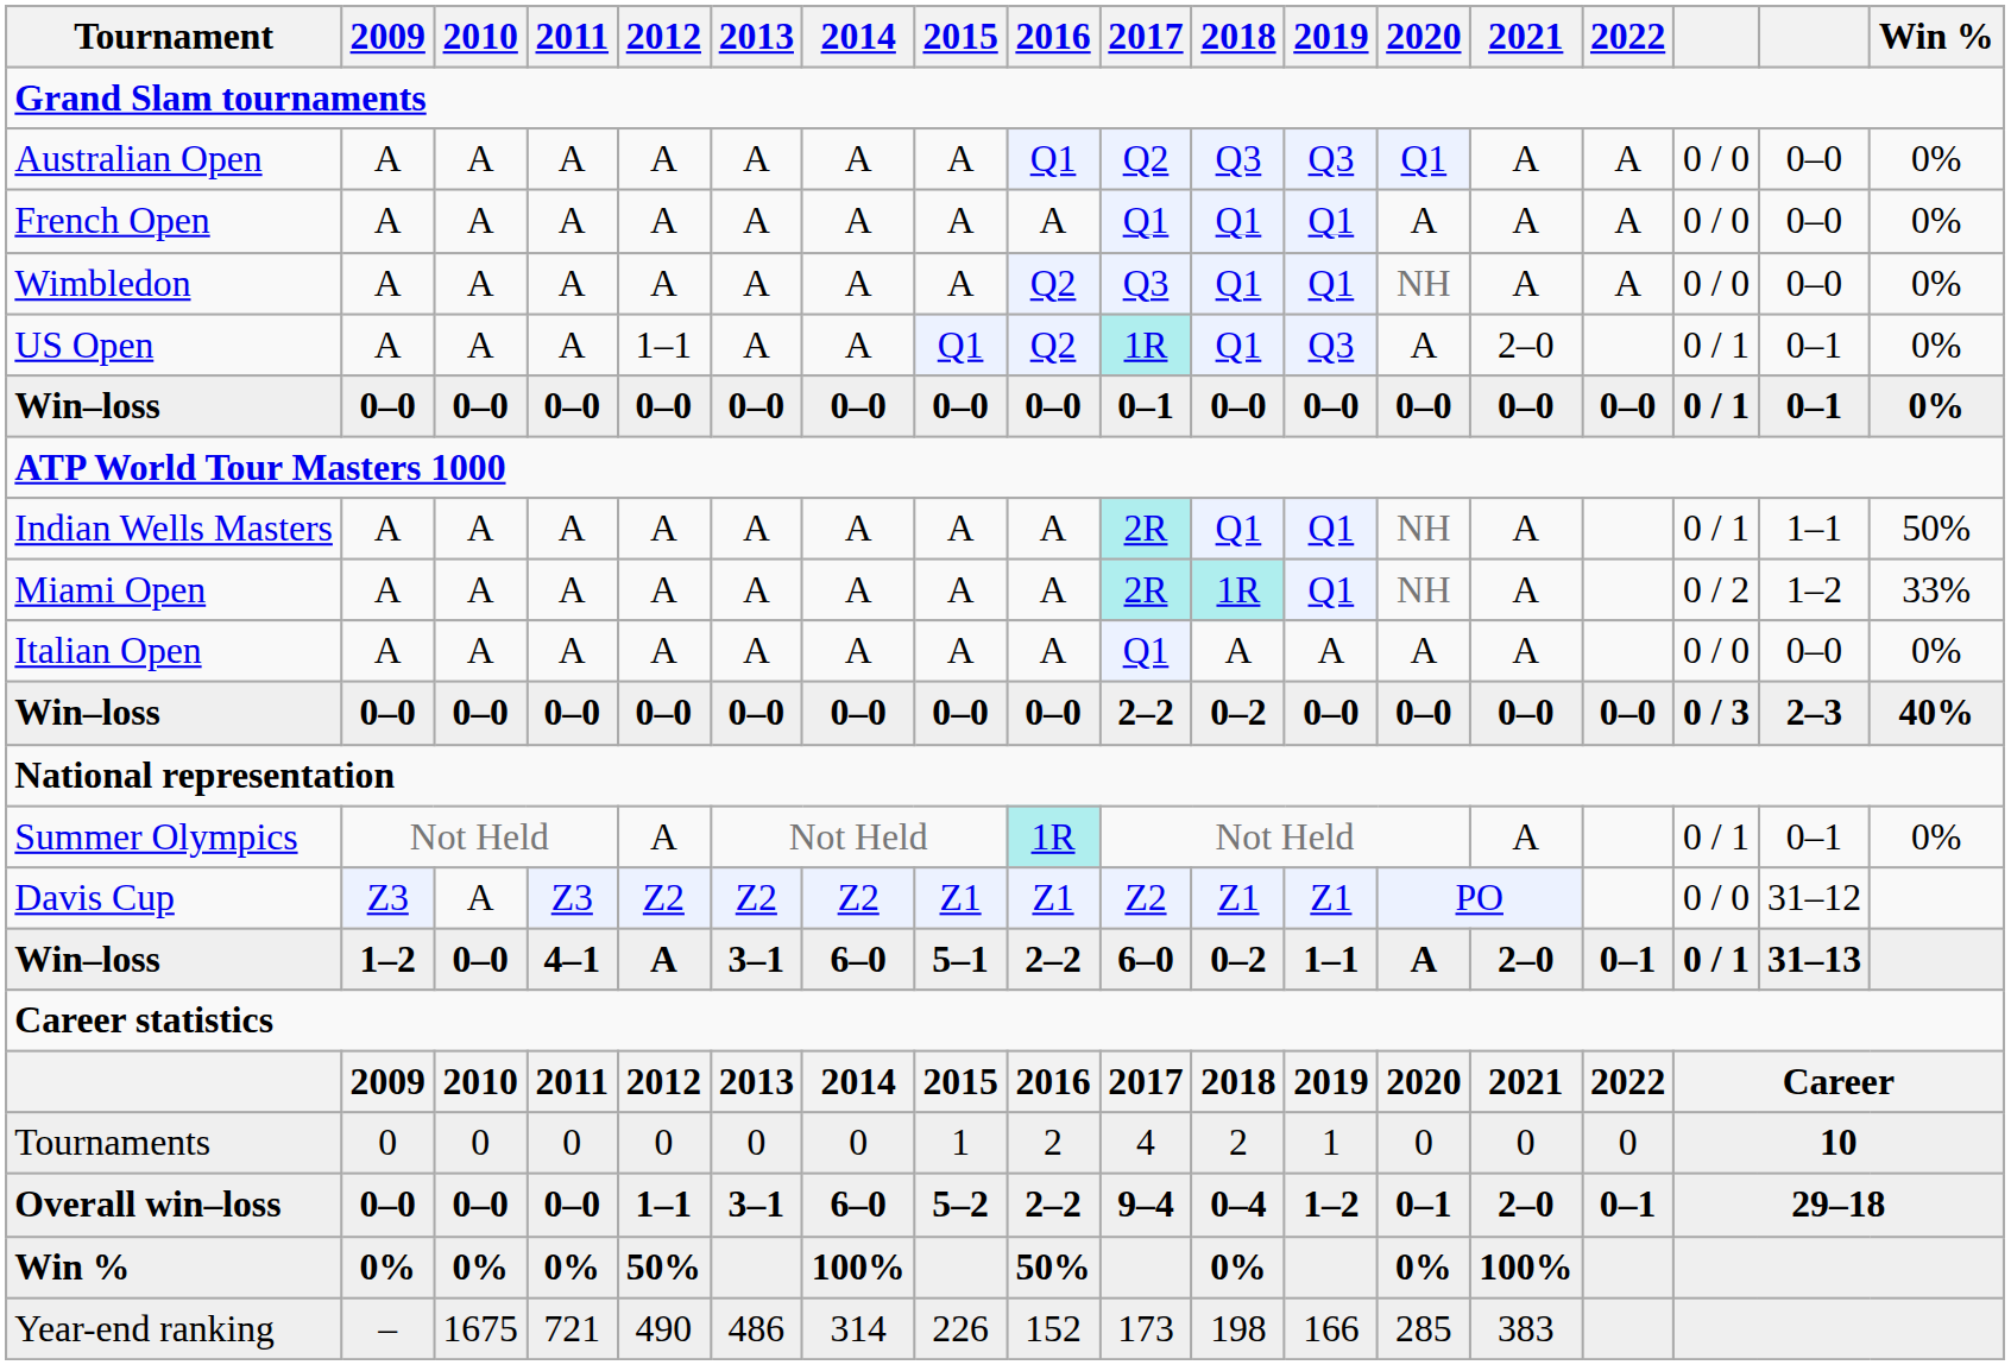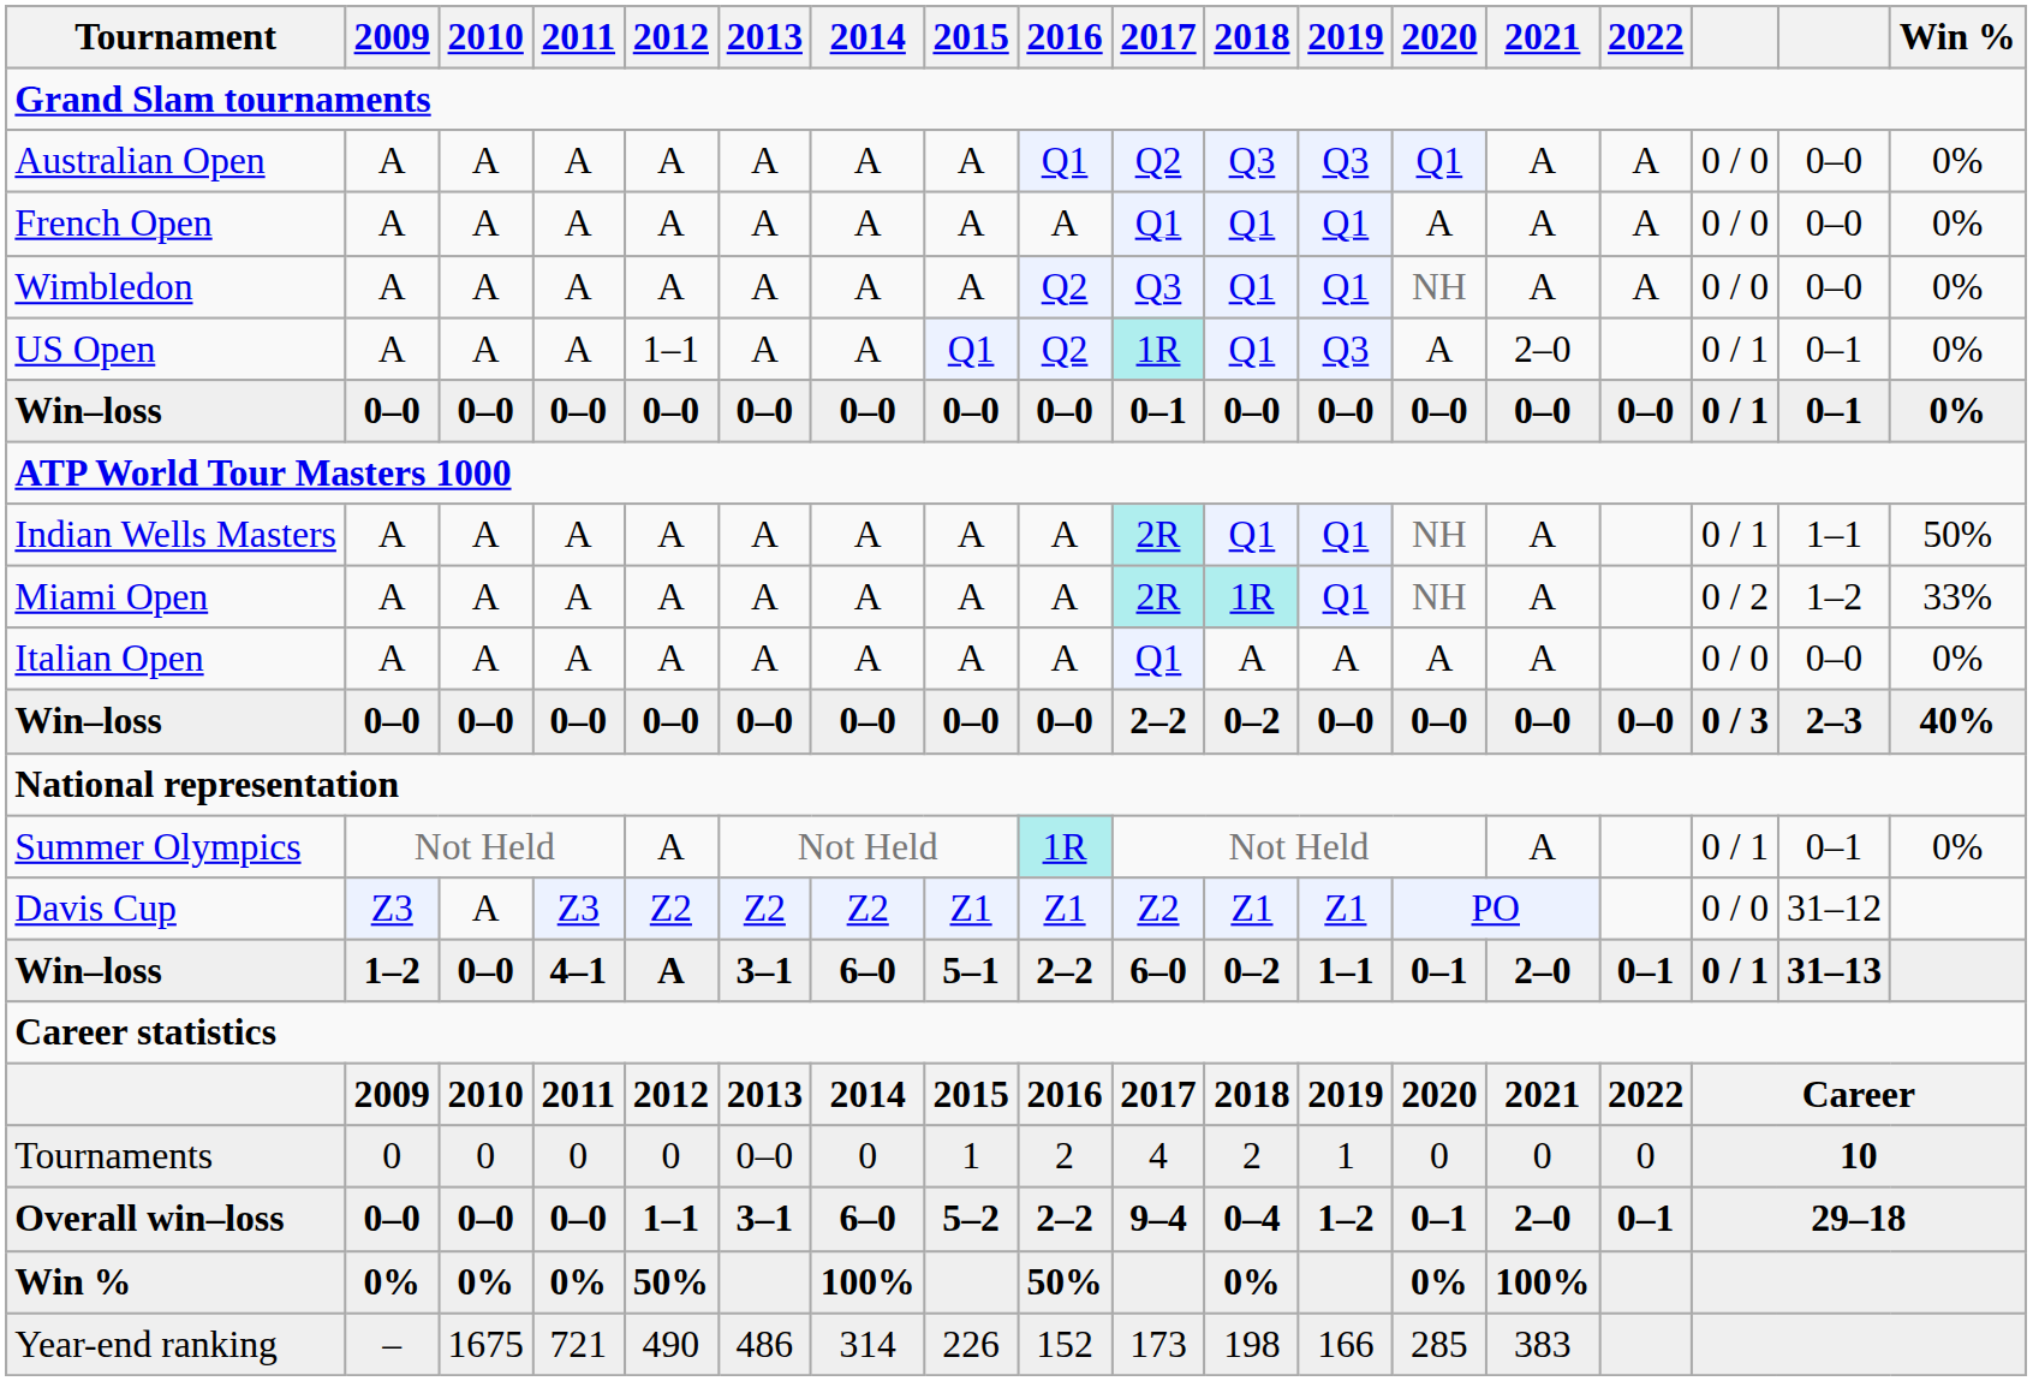Win–loss / 1–2 | 2020: A -> 0–1
Tournaments | 2013: 0 -> 0–0
